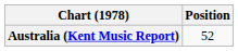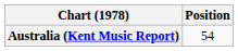Australia (Kent Music Report) | Position: 52 -> 54
